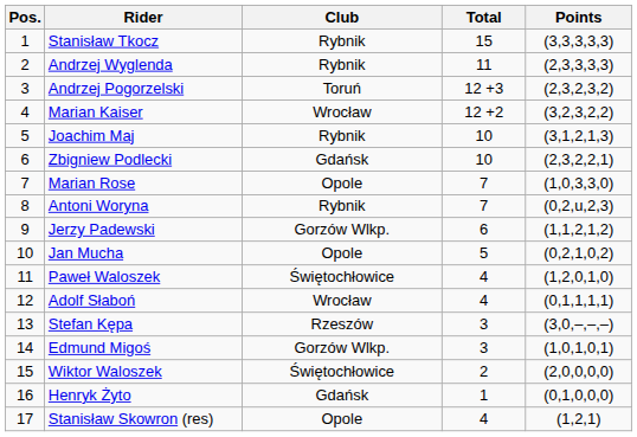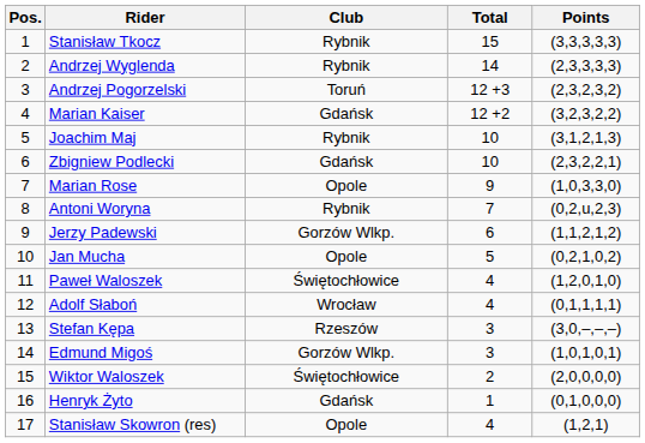Andrzej Wyglenda | Total: 11 -> 14
Marian Kaiser | Club: Wrocław -> Gdańsk
Marian Rose | Total: 7 -> 9
